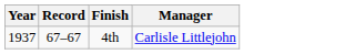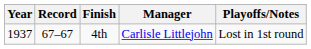+ column: Playoffs/Notes | Lost in 1st round
